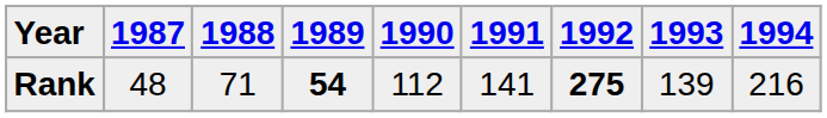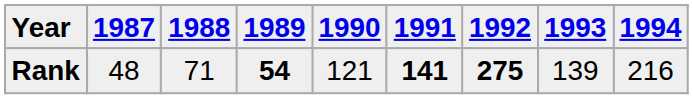Rank | 1990: 112 -> 121
Rank | 1991: normal -> bold
